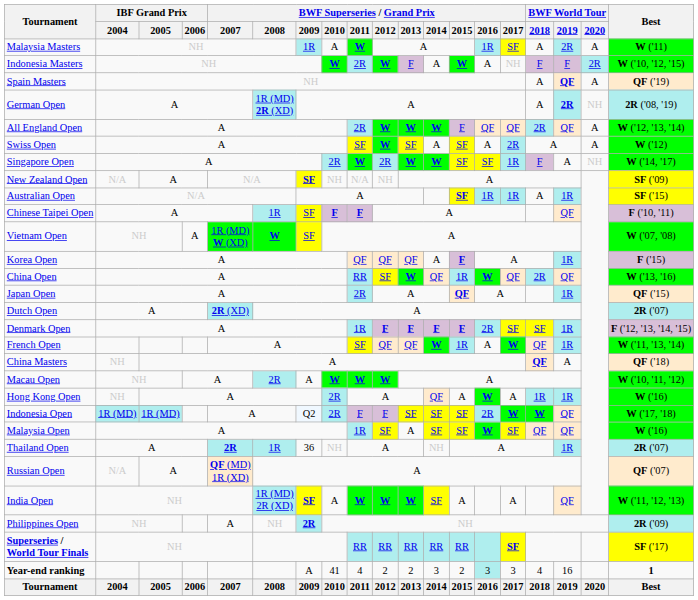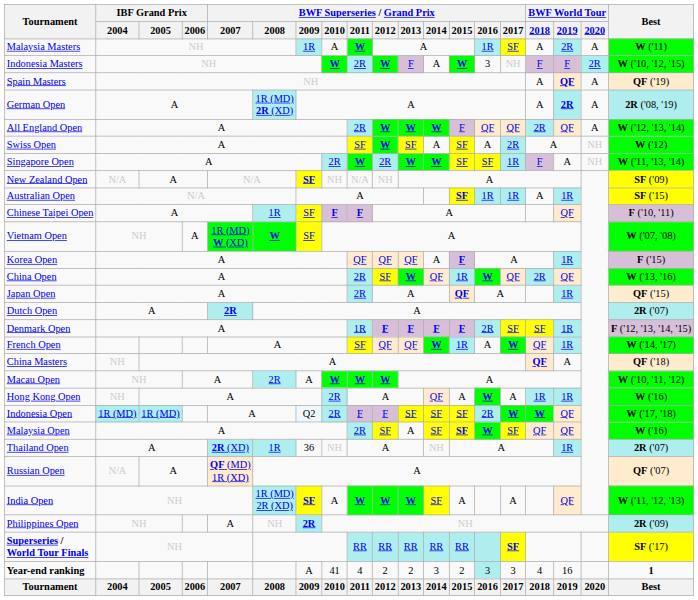Indonesia Masters | BWF Superseries / Grand Prix / 2016: A -> 3
German Open | BWF World Tour / 2020: NH -> A
Swiss Open | BWF World Tour / 2020: A -> NH
Singapore Open | Best: W ('14, '17) -> W ('11, '13, '14)
China Open | BWF Superseries / Grand Prix / 2011: RR -> 2R
Dutch Open | BWF Superseries / Grand Prix / 2007: 2R (XD) -> 2R
French Open | Best: W ('11, '13, '14) -> W ('14, '17)
Malaysia Open | BWF Superseries / Grand Prix / 2011: 1R -> 2R
Malaysia Open | BWF Superseries / Grand Prix / 2015: normal -> bold
Thailand Open | BWF Superseries / Grand Prix / 2007: 2R -> 2R (XD)
